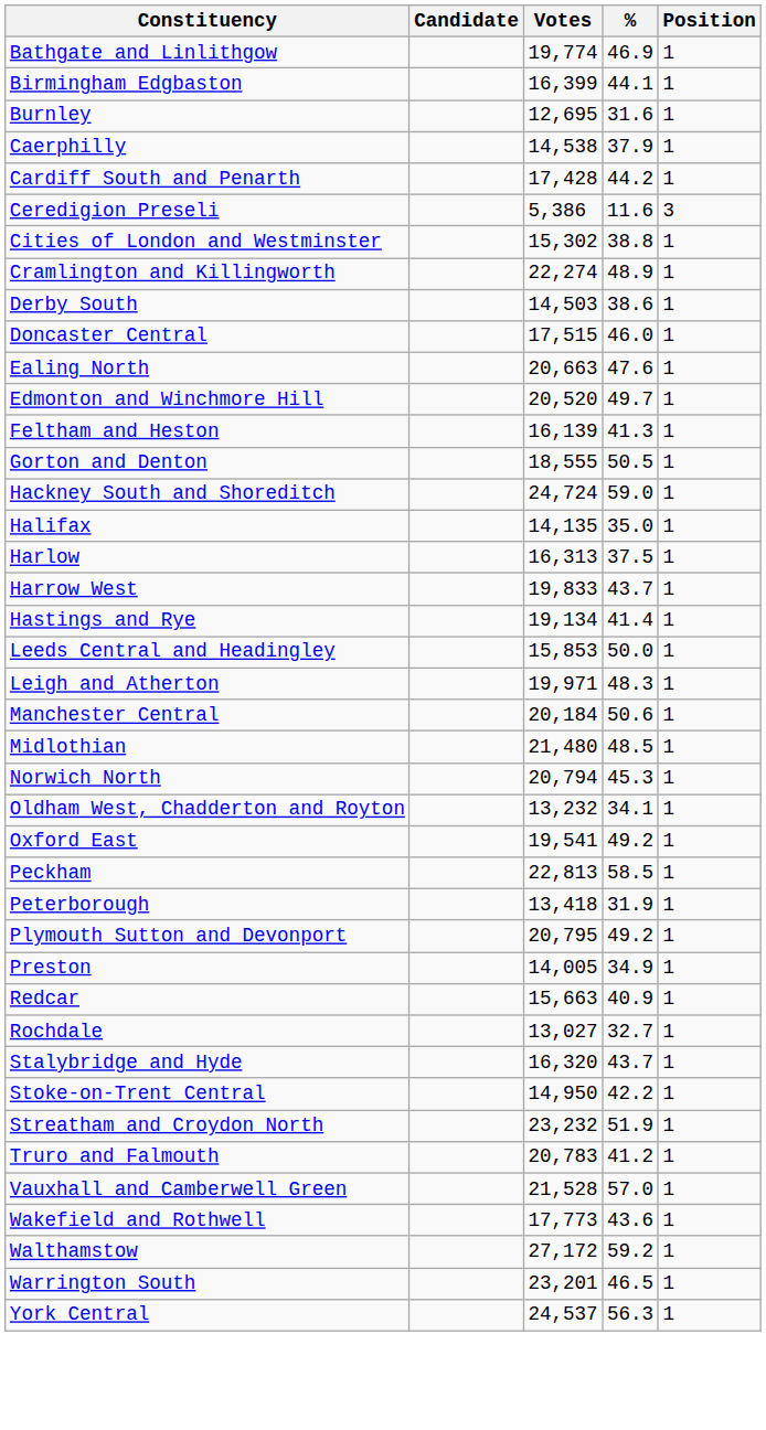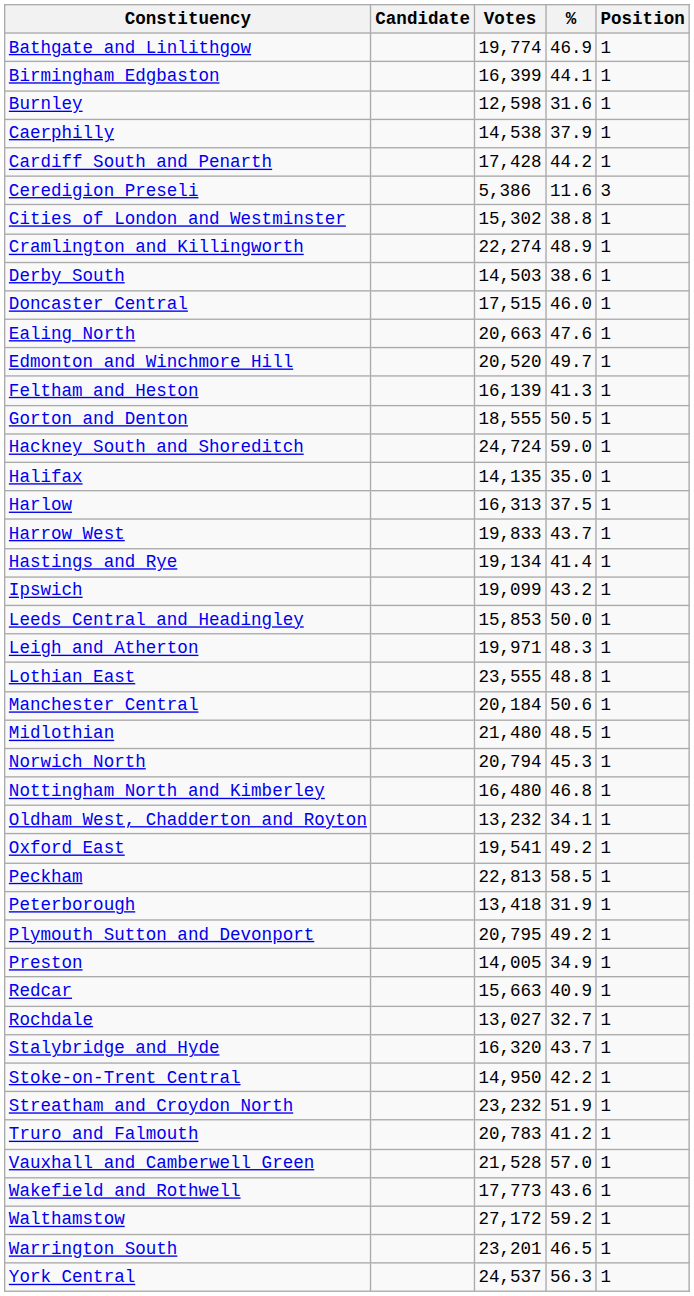Burnley | Votes: 12,695 -> 12,598
+ row: Ipswich | 19,099 | 43.2 | 1
+ row: Lothian East | 23,555 | 48.8 | 1
+ row: Nottingham North and Kimberley | 16,480 | 46.8 | 1
